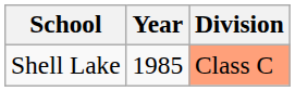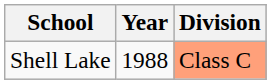Shell Lake | Year: 1985 -> 1988
